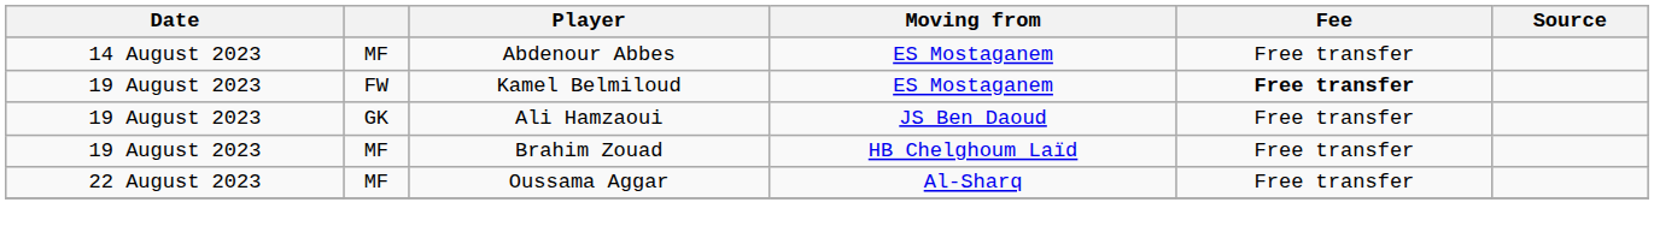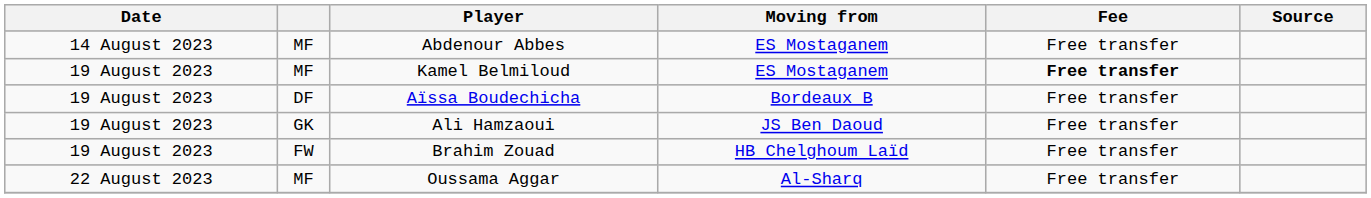Kamel Belmiloud | column 2: FW -> MF
+ row: 19 August 2023 | DF | Aïssa Boudechicha | Bordeaux B | Free transfer
Brahim Zouad | column 2: MF -> FW
